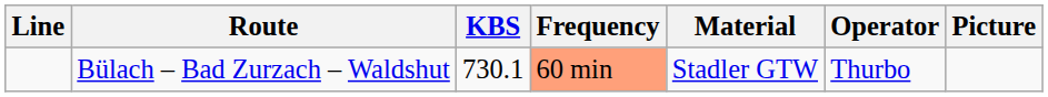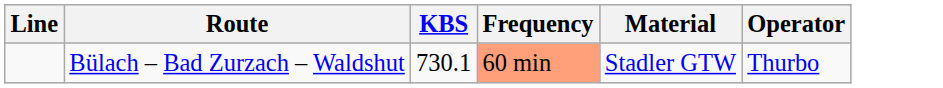- column: Picture
